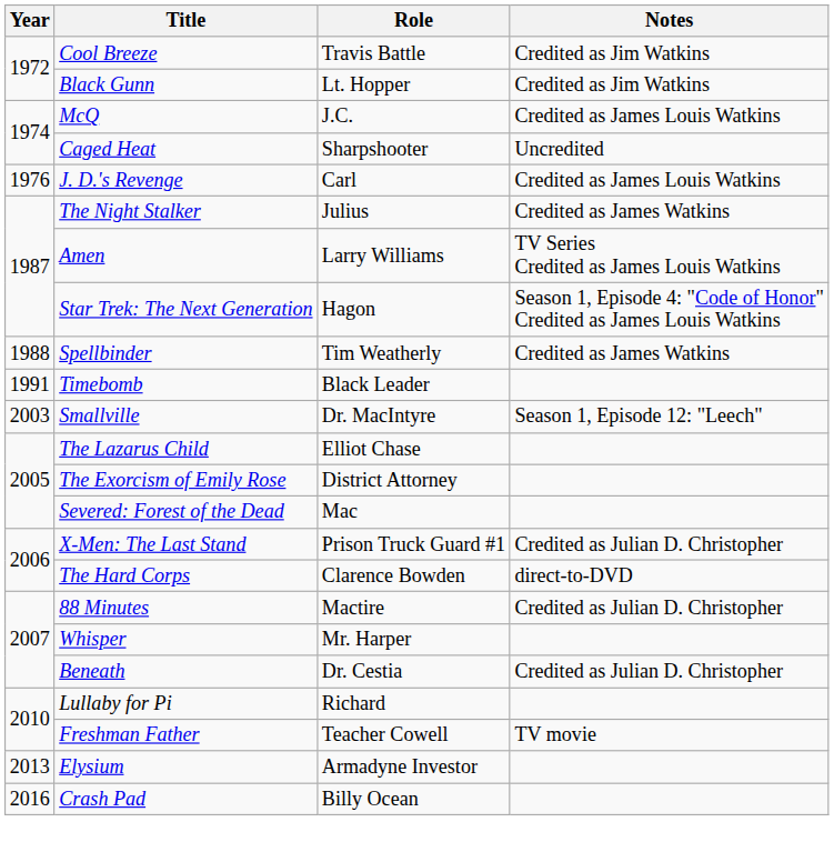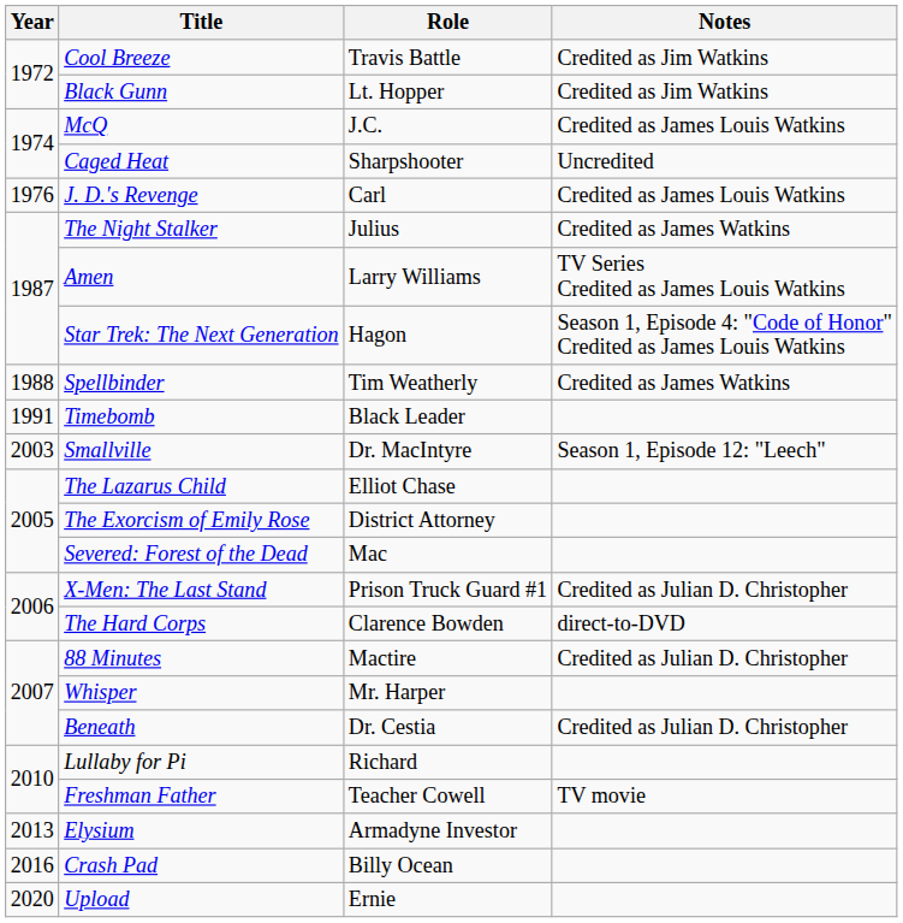+ row: 2020 | Upload | Ernie
